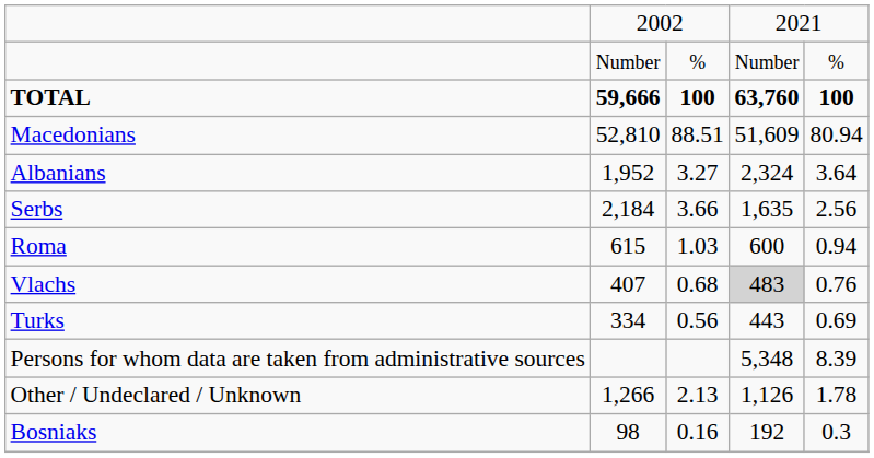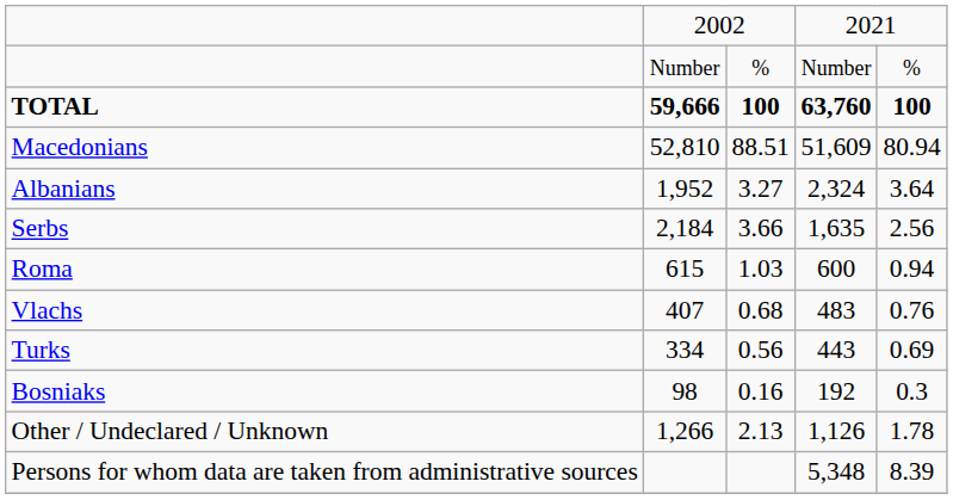Vlachs | column 4: lightgrey background -> no background
rows swapped: Bosniaks <-> Persons for whom data are taken from administrative sources
